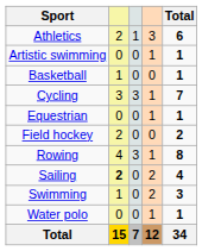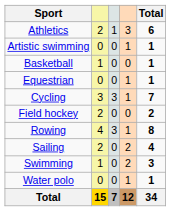rows swapped: Cycling <-> Equestrian
Sailing | column 2: bold -> normal
